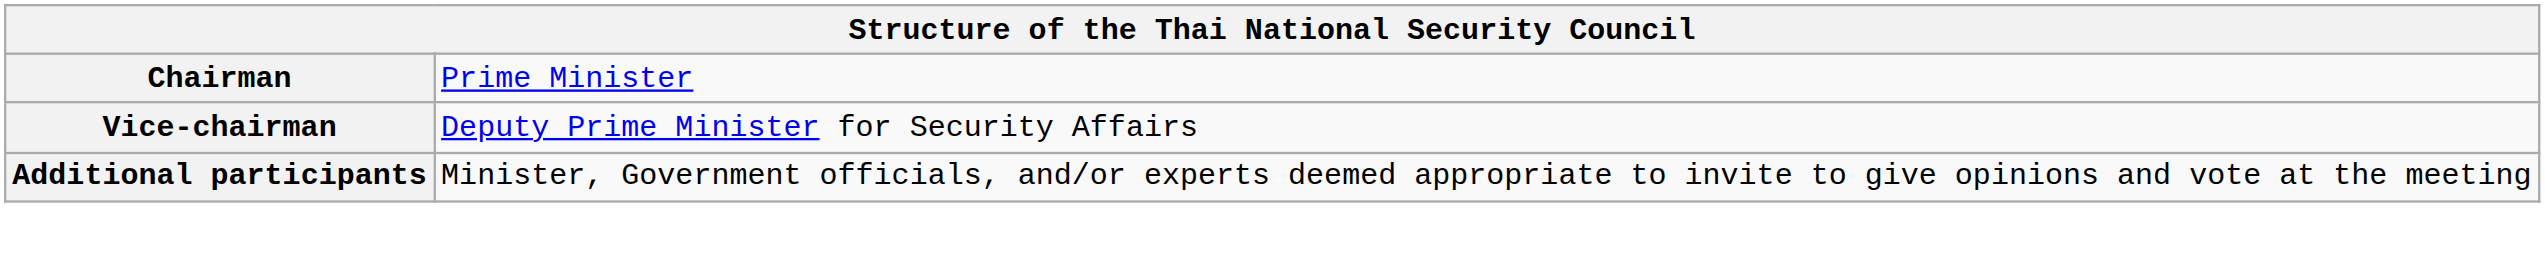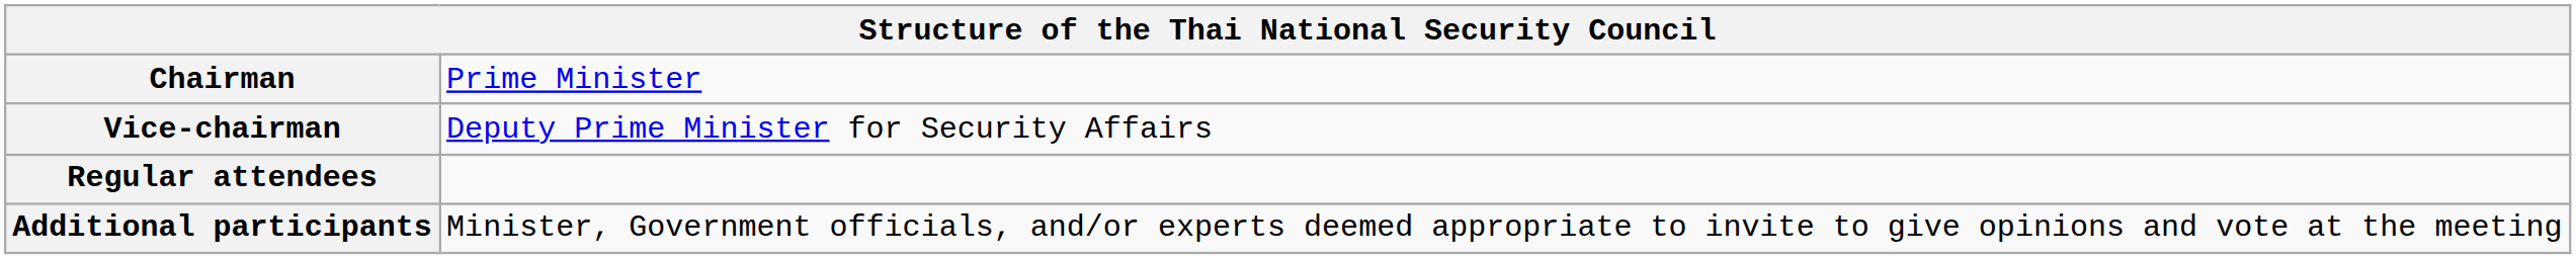+ row: Regular attendees
